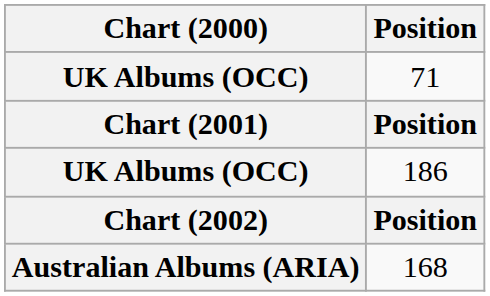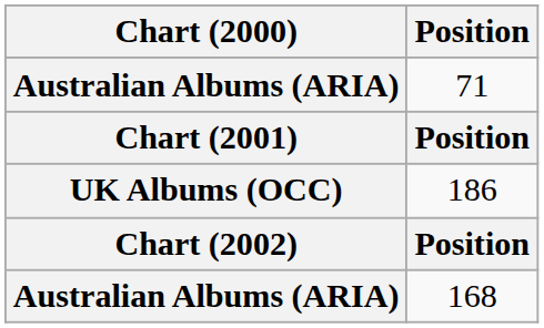71 | Chart (2000): UK Albums (OCC) -> Australian Albums (ARIA)
